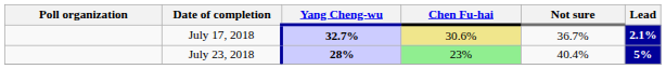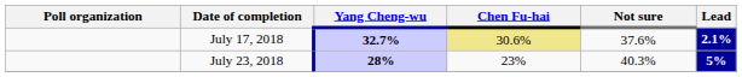July 17, 2018 | Not sure: 36.7% -> 37.6%
July 23, 2018 | Chen Fu-hai: lightgreen background -> no background
July 23, 2018 | Not sure: 40.4% -> 40.3%
